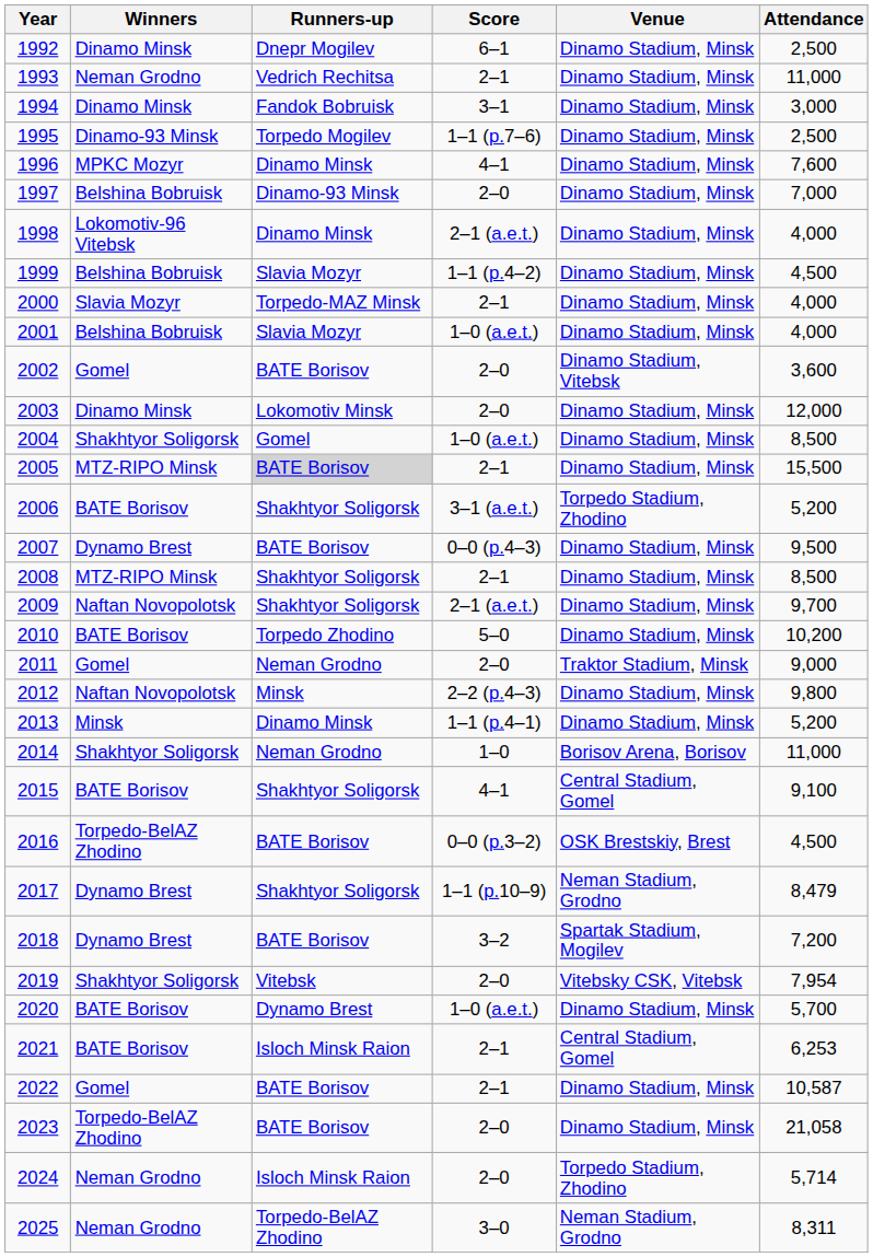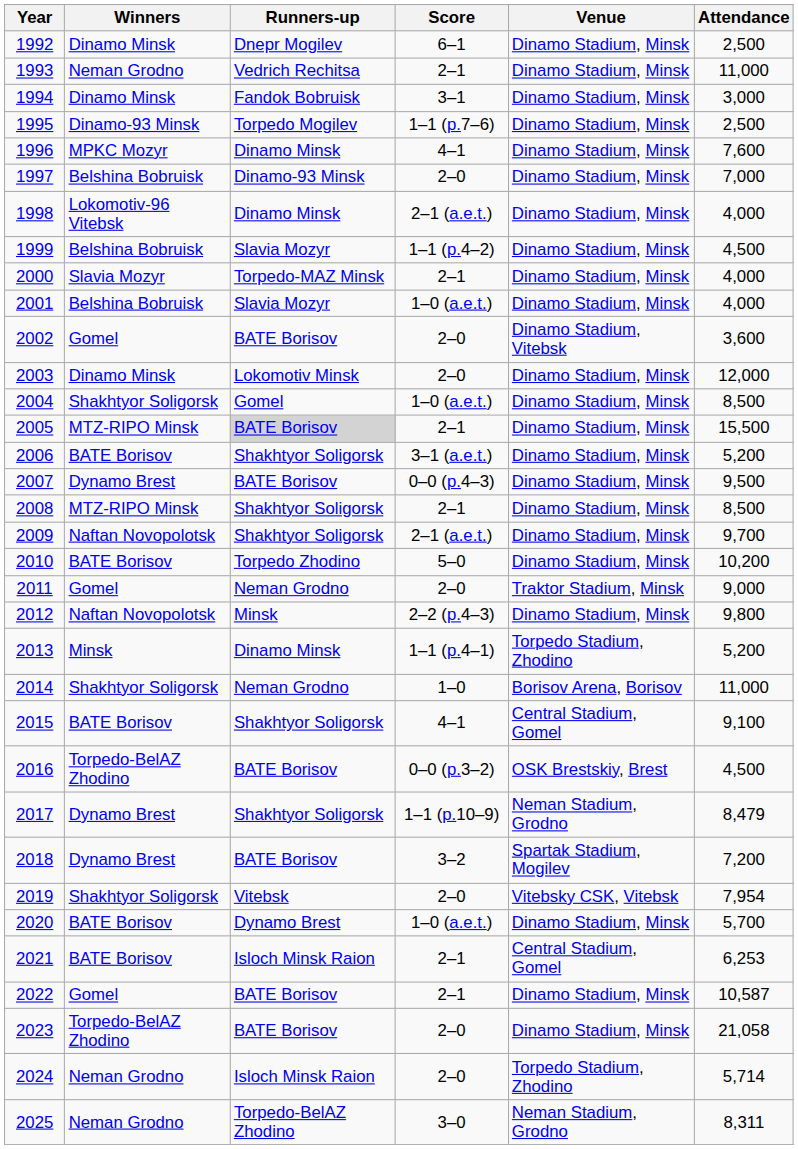2006 | Venue: Torpedo Stadium, Zhodino -> Dinamo Stadium, Minsk
2013 | Venue: Dinamo Stadium, Minsk -> Torpedo Stadium, Zhodino
